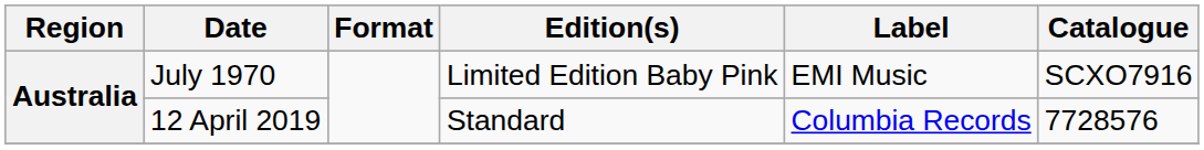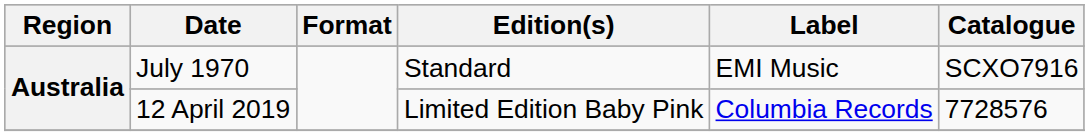July 1970 | Edition(s): Limited Edition Baby Pink -> Standard
12 April 2019 | Edition(s): Standard -> Limited Edition Baby Pink
